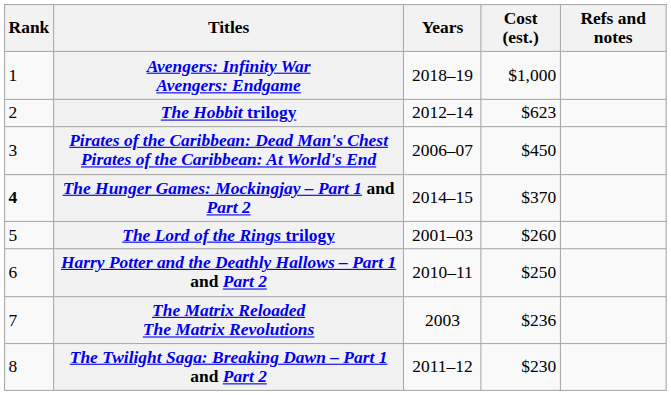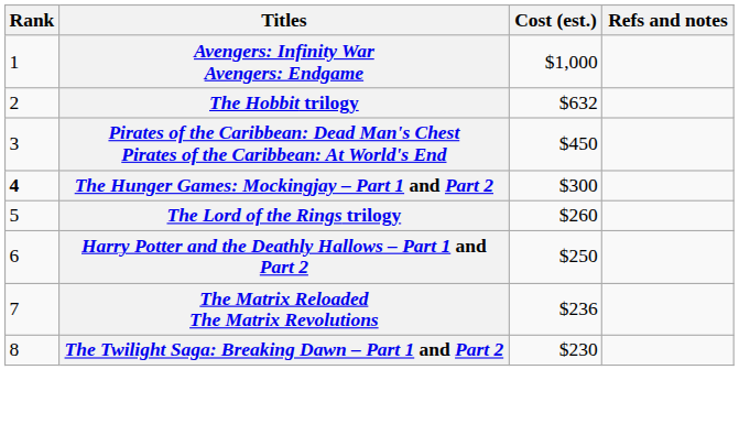- column: Years | 2018–19 | 2012–14 | 2006–07 | 2014–15 | 2001–03 | 2010–11 | 2003 | 2011–12
The Hobbit trilogy | Cost (est.): $623 -> $632
The Hunger Games: Mockingjay – Part 1 and Part 2 | Cost (est.): $370 -> $300
